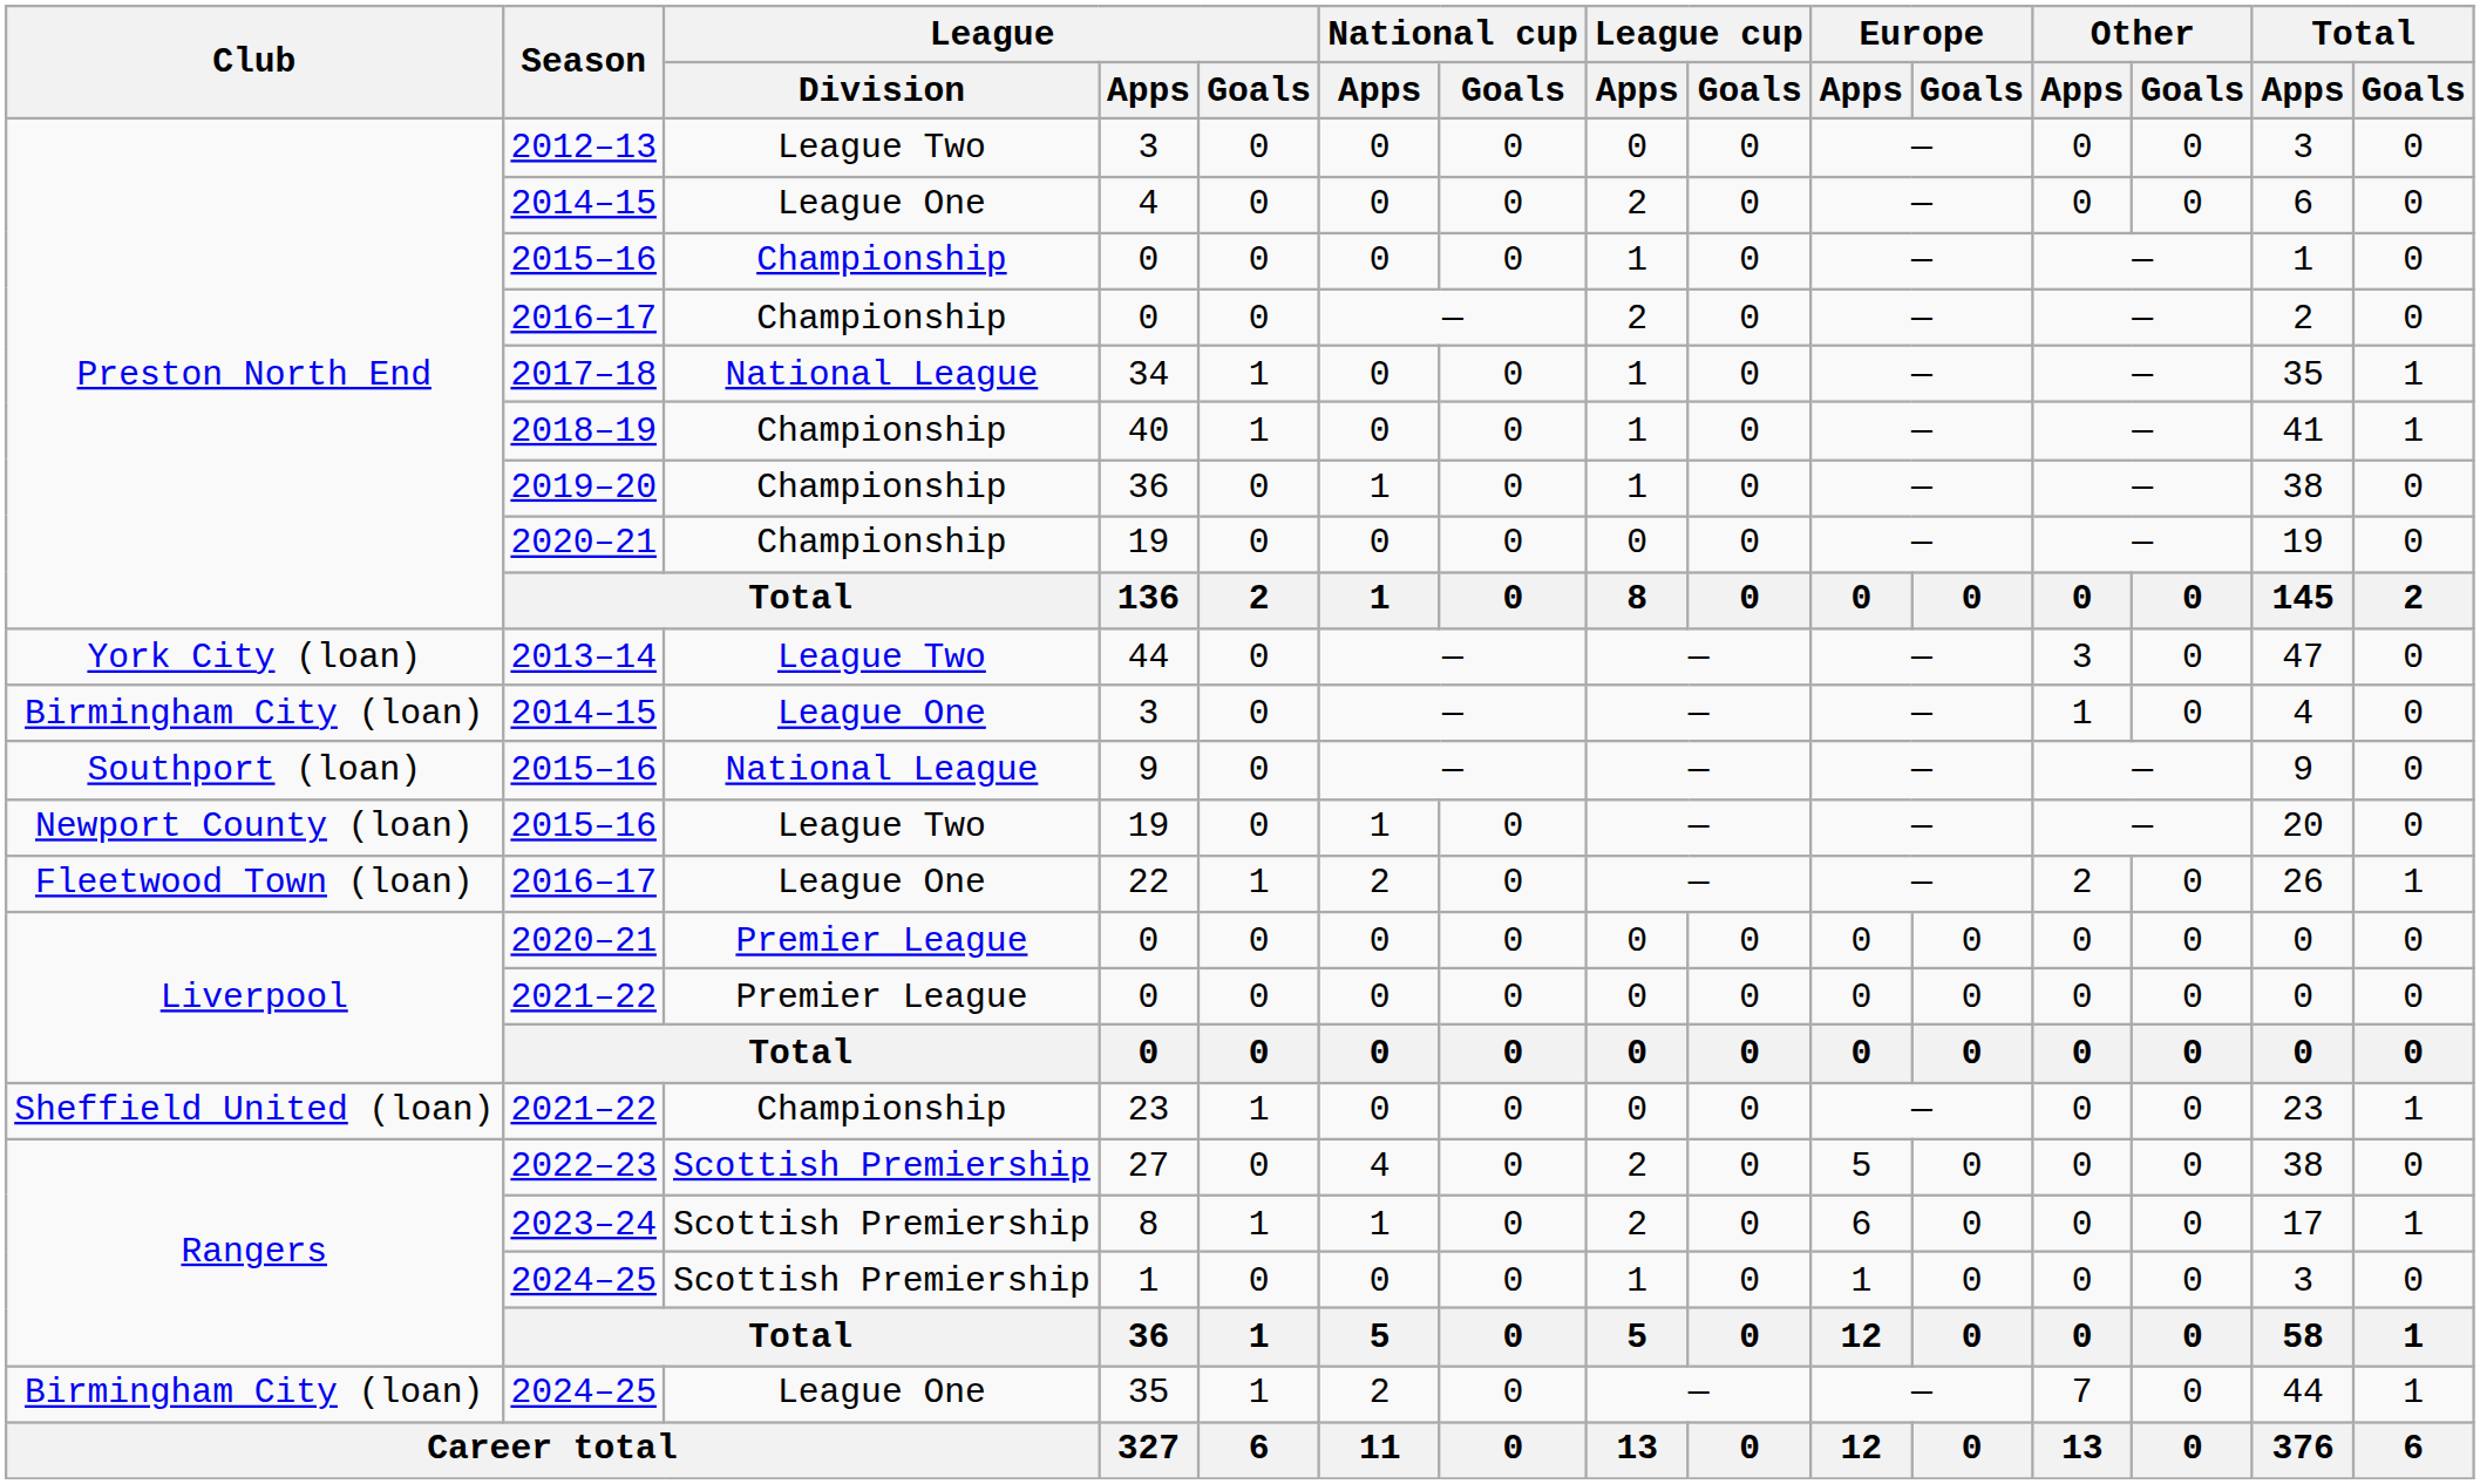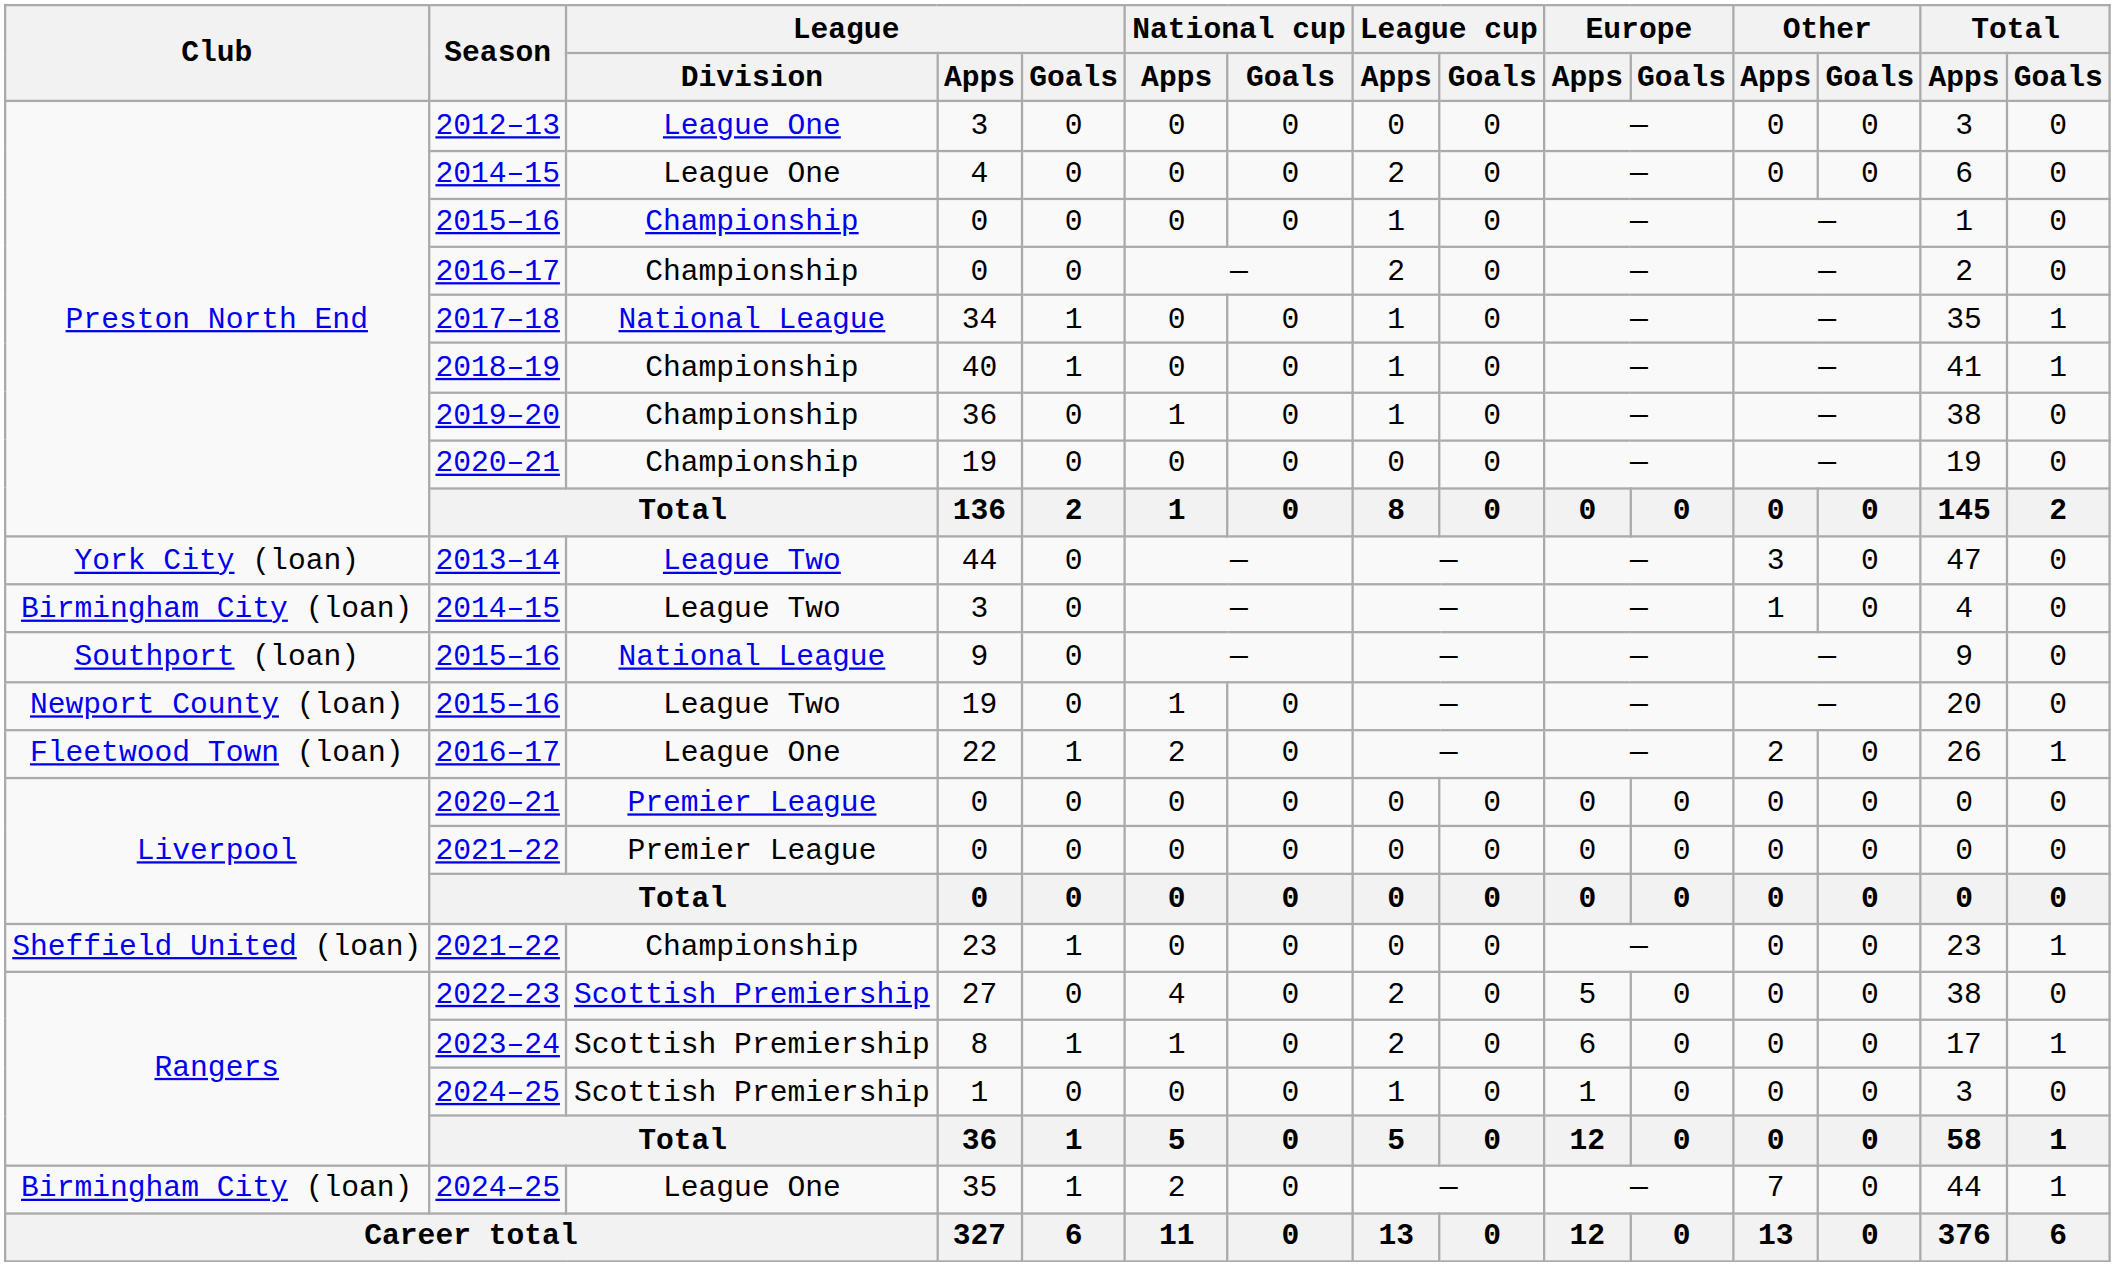2012–13 / 3 | League / Division: League Two -> League One
2014–15 / 3 | League / Division: League One -> League Two
